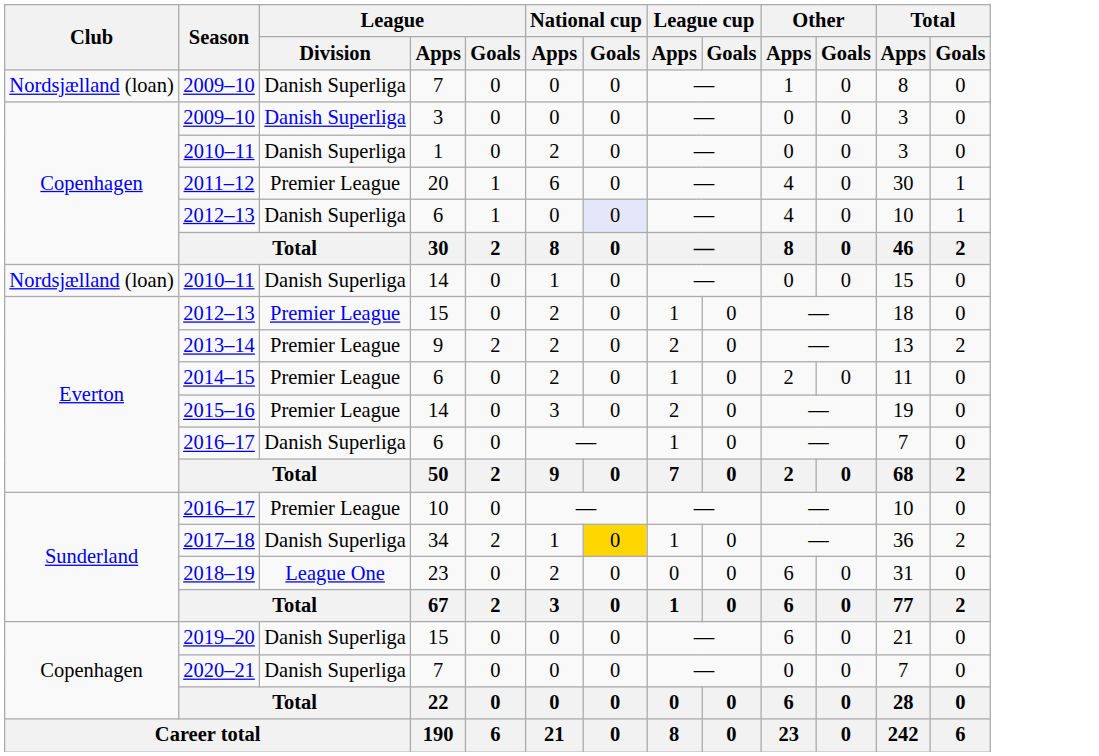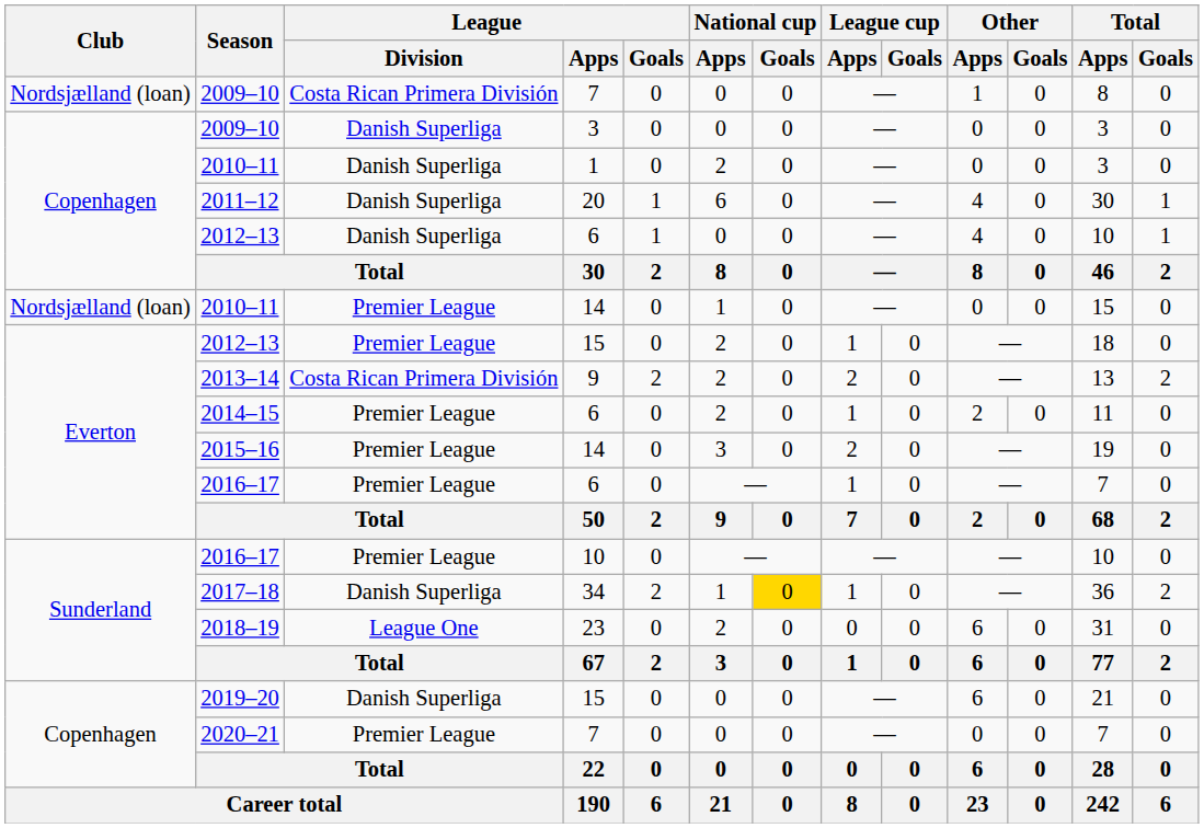2009–10 / 7 | League / Division: Danish Superliga -> Costa Rican Primera División
2011–12 | League / Division: Premier League -> Danish Superliga
2012–13 / 6 | National cup / Goals: lavender background -> no background
2010–11 / 14 | League / Division: Danish Superliga -> Premier League
2013–14 | League / Division: Premier League -> Costa Rican Primera División
2016–17 / 6 | League / Division: Danish Superliga -> Premier League
2020–21 | League / Division: Danish Superliga -> Premier League
